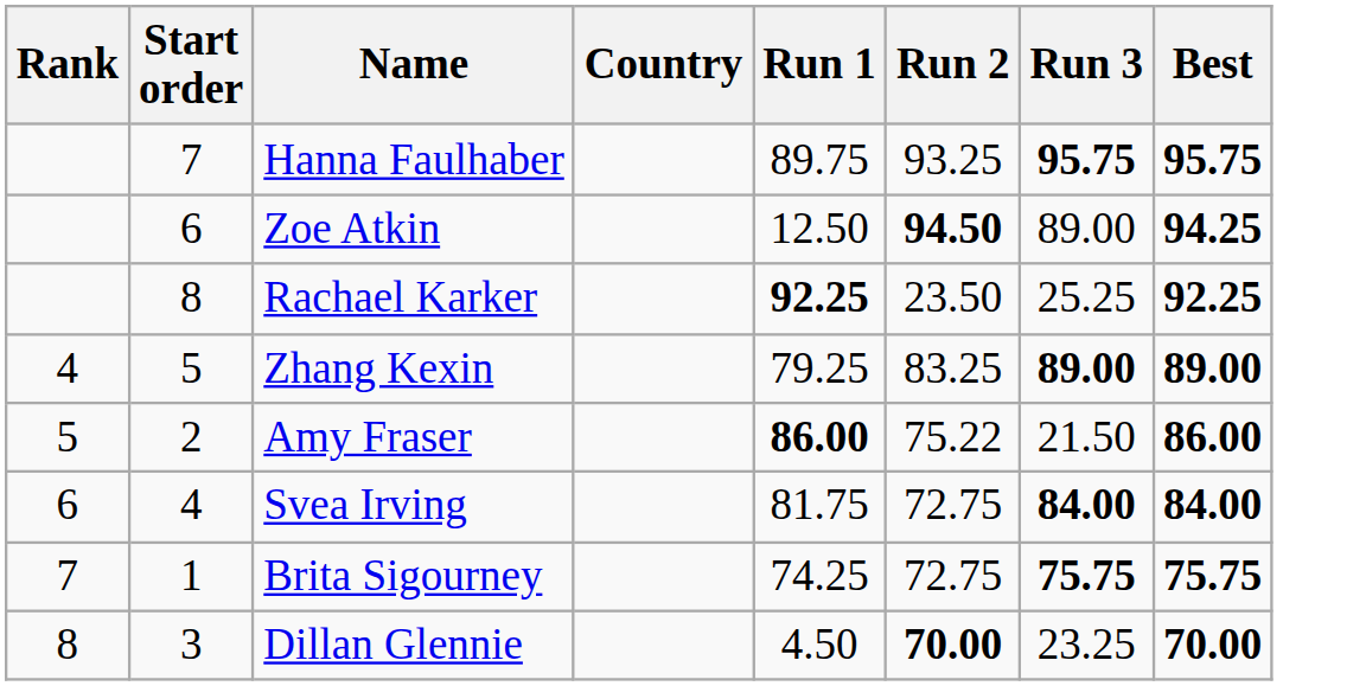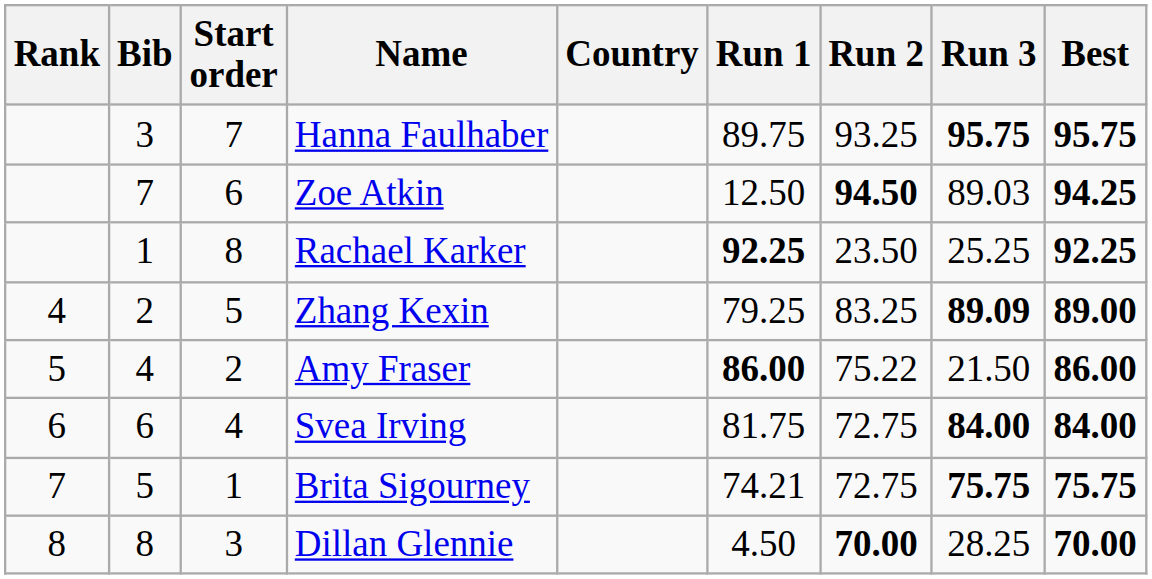+ column: Bib | 3 | 7 | 1 | 2 | 4 | 6 | 5 | 8
Zoe Atkin | Run 3: 89.00 -> 89.03
Zhang Kexin | Run 3: 89.00 -> 89.09
Brita Sigourney | Run 1: 74.25 -> 74.21
Dillan Glennie | Run 3: 23.25 -> 28.25
